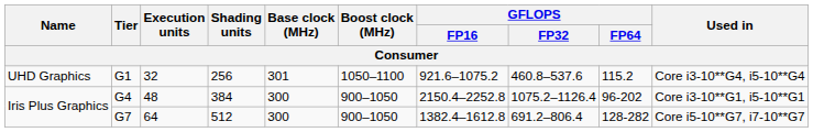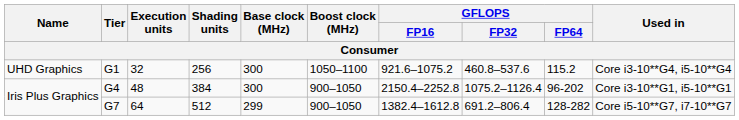G1 | Base clock (MHz): 301 -> 300
G7 | Base clock (MHz): 300 -> 299
